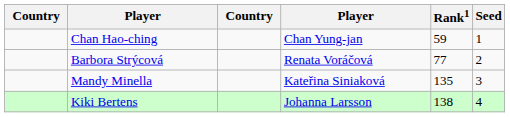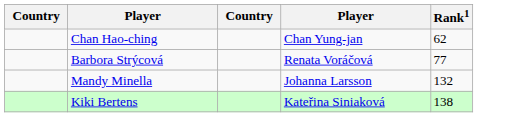- column: Seed | 1 | 2 | 3 | 4
Chan Hao-ching | Rank1: 59 -> 62
Mandy Minella | column 4: Kateřina Siniaková -> Johanna Larsson
Mandy Minella | Rank1: 135 -> 132
Kiki Bertens | column 4: Johanna Larsson -> Kateřina Siniaková
